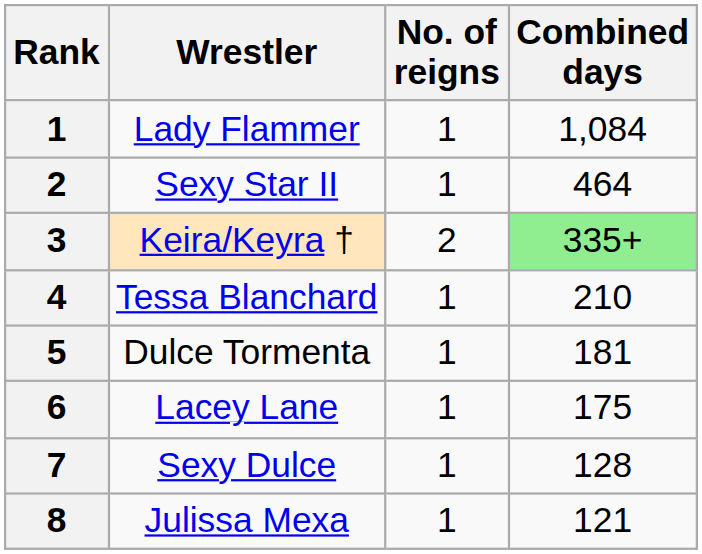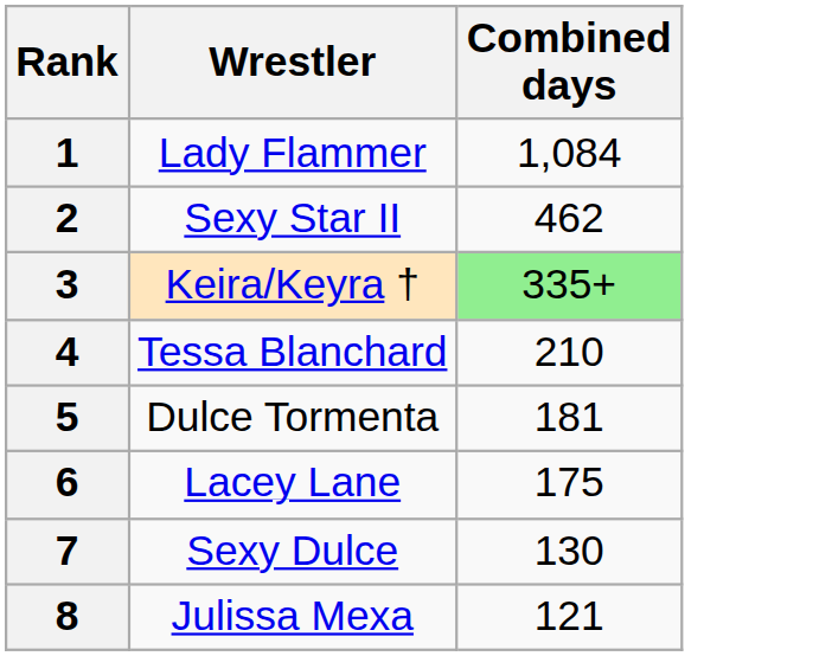- column: No. of reigns | 1 | 1 | 2 | 1 | 1 | 1 | 1 | 1
Sexy Star II | Combined days: 464 -> 462
Sexy Dulce | Combined days: 128 -> 130
